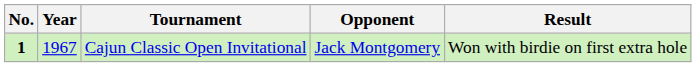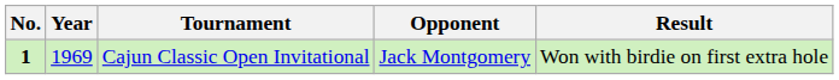Cajun Classic Open Invitational | Year: 1967 -> 1969
